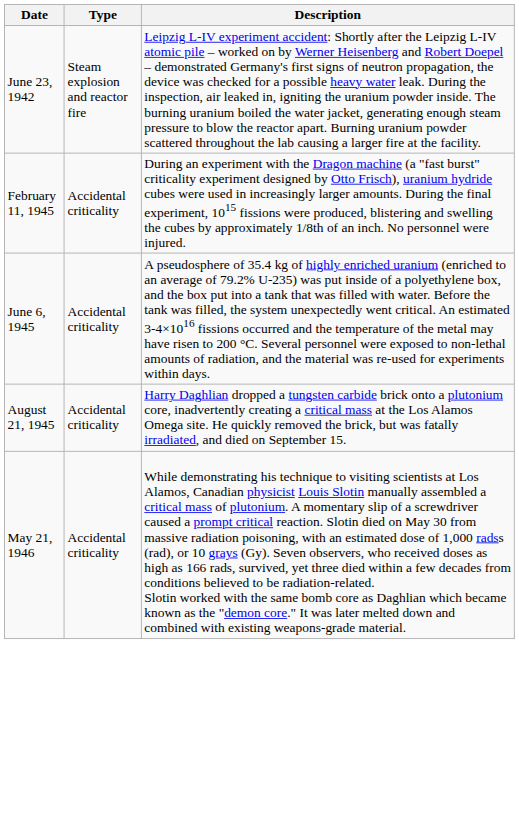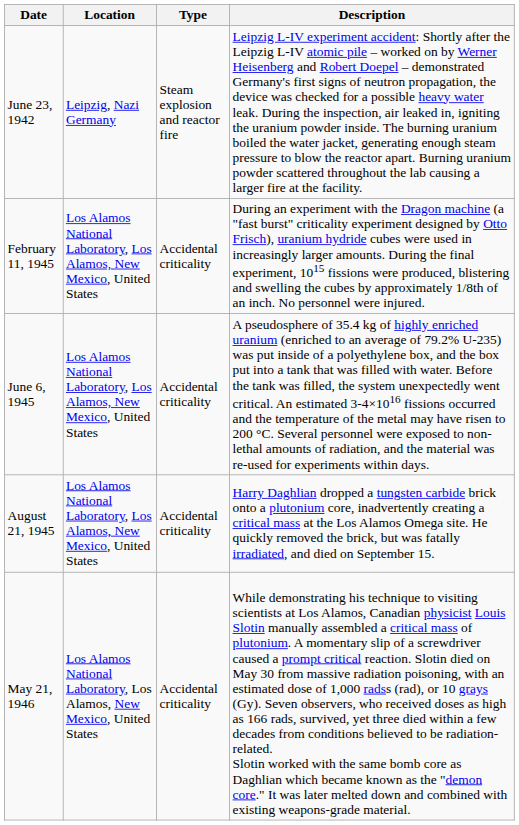+ column: Location | Leipzig, Nazi Germany | Los Alamos National Laboratory, Los Alamos, New Mexico, United States | Los Alamos National Laboratory, Los Alamos, New Mexico, United States | Los Alamos National Laboratory, Los Alamos, New Mexico, United States | Los Alamos National Laboratory, Los Alamos, New Mexico, United States
